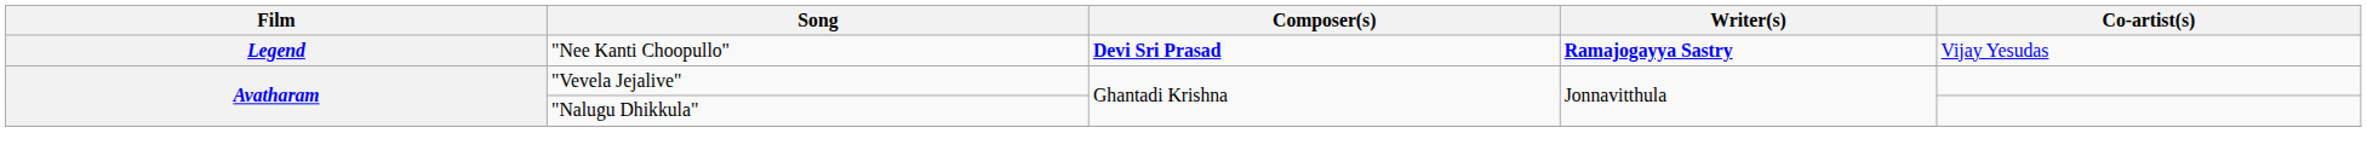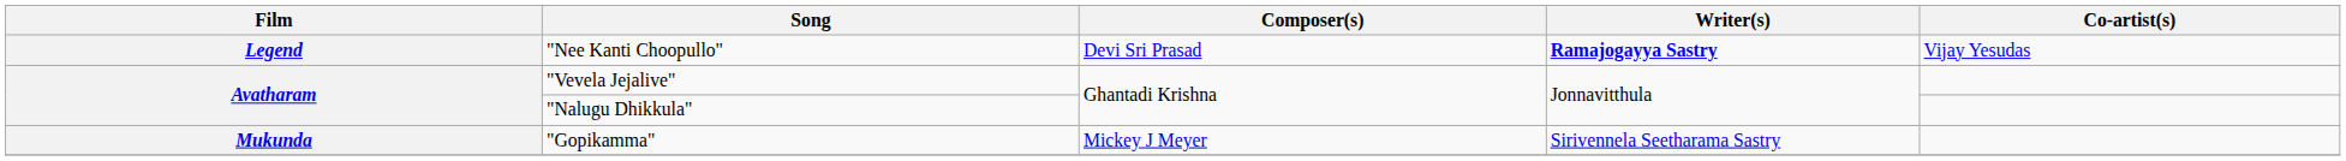"Nee Kanti Choopullo" | Composer(s): bold -> normal
+ row: Mukunda | "Gopikamma" | Mickey J Meyer | Sirivennela Seetharama Sastry
